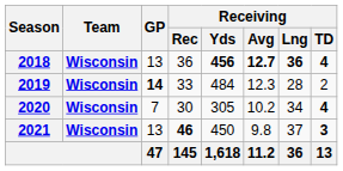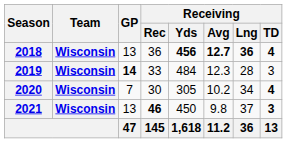2019 | Receiving / TD: 2 -> 3
